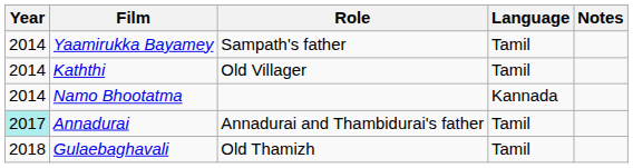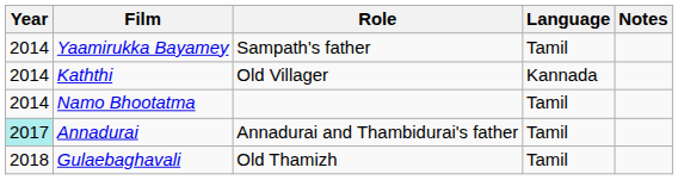Kaththi | Language: Tamil -> Kannada
Namo Bhootatma | Language: Kannada -> Tamil
